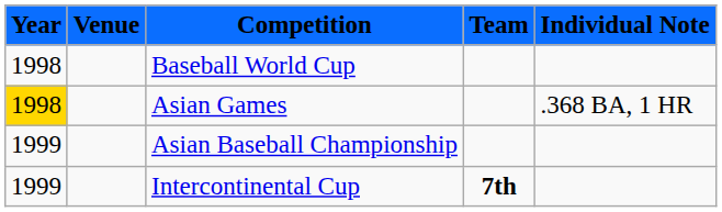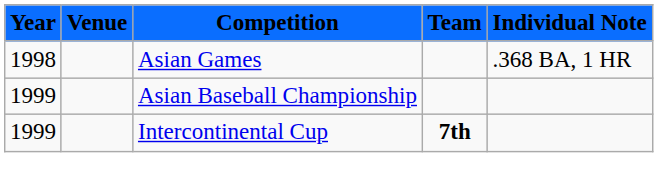- row: 1998 | Baseball World Cup
Asian Games | Year: gold background -> no background
